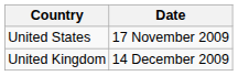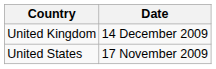rows swapped: United States <-> United Kingdom
